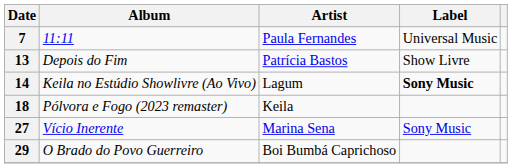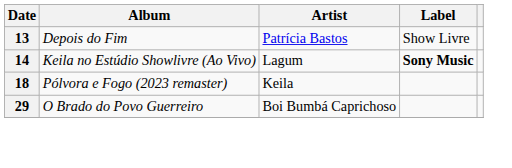- row: 7 | 11:11 | Paula Fernandes | Universal Music
- row: 27 | Vício Inerente | Marina Sena | Sony Music
